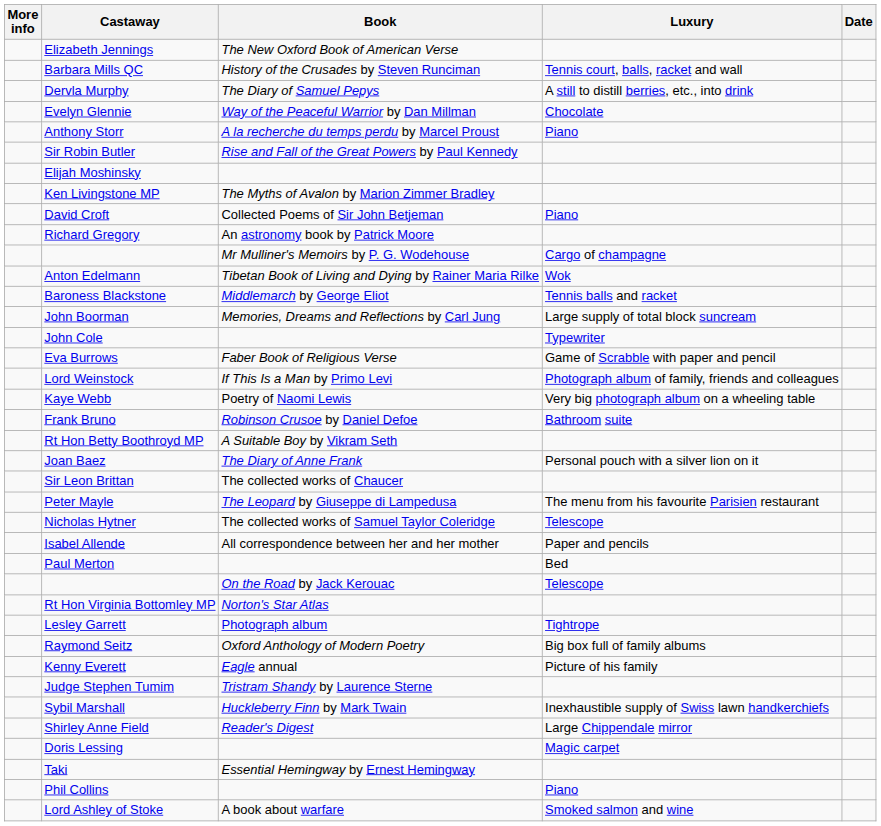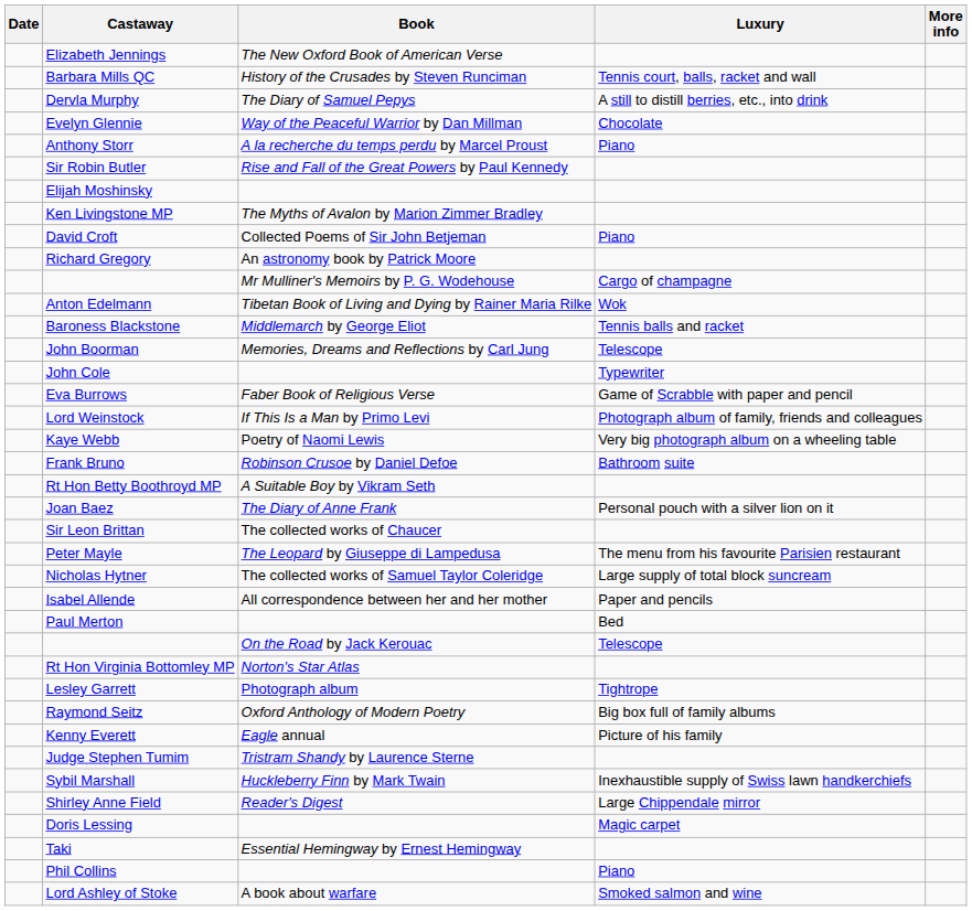columns swapped: Date <-> More info
John Boorman | Luxury: Large supply of total block suncream -> Telescope
Nicholas Hytner | Luxury: Telescope -> Large supply of total block suncream
